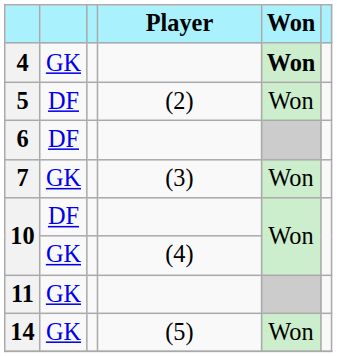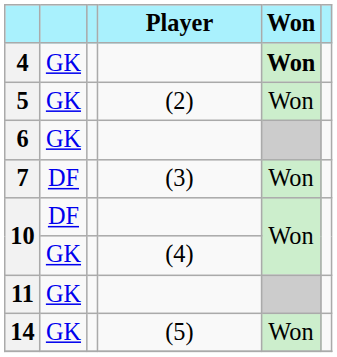5 | column 2: DF -> GK
6 | column 2: DF -> GK
7 | column 2: GK -> DF
